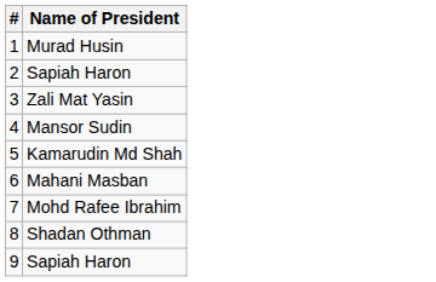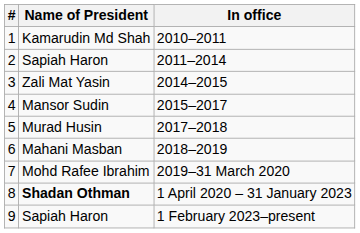+ column: In office | 2010–2011 | 2011–2014 | 2014–2015 | 2015–2017 | 2017–2018 | 2018–2019 | 2019–31 March 2020 | 1 April 2020 – 31 January 2023 | 1 February 2023–present
1 | Name of President: Murad Husin -> Kamarudin Md Shah
5 | Name of President: Kamarudin Md Shah -> Murad Husin
8 | Name of President: normal -> bold
